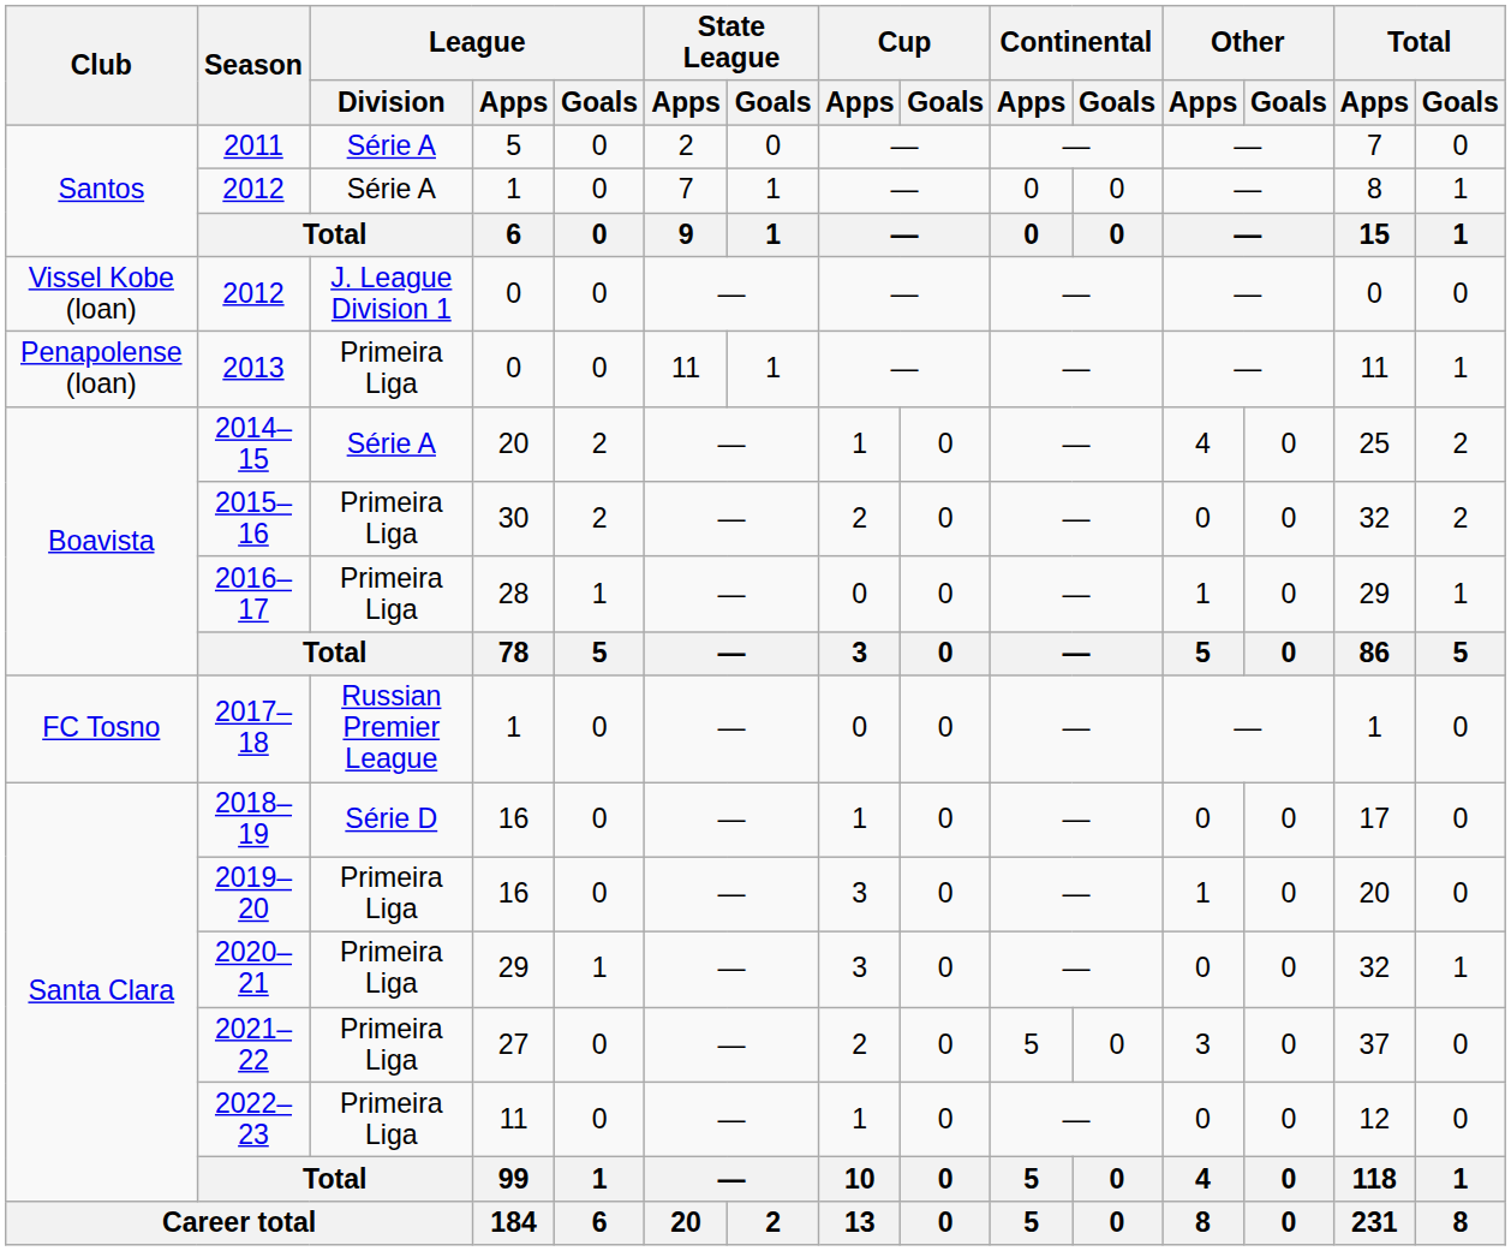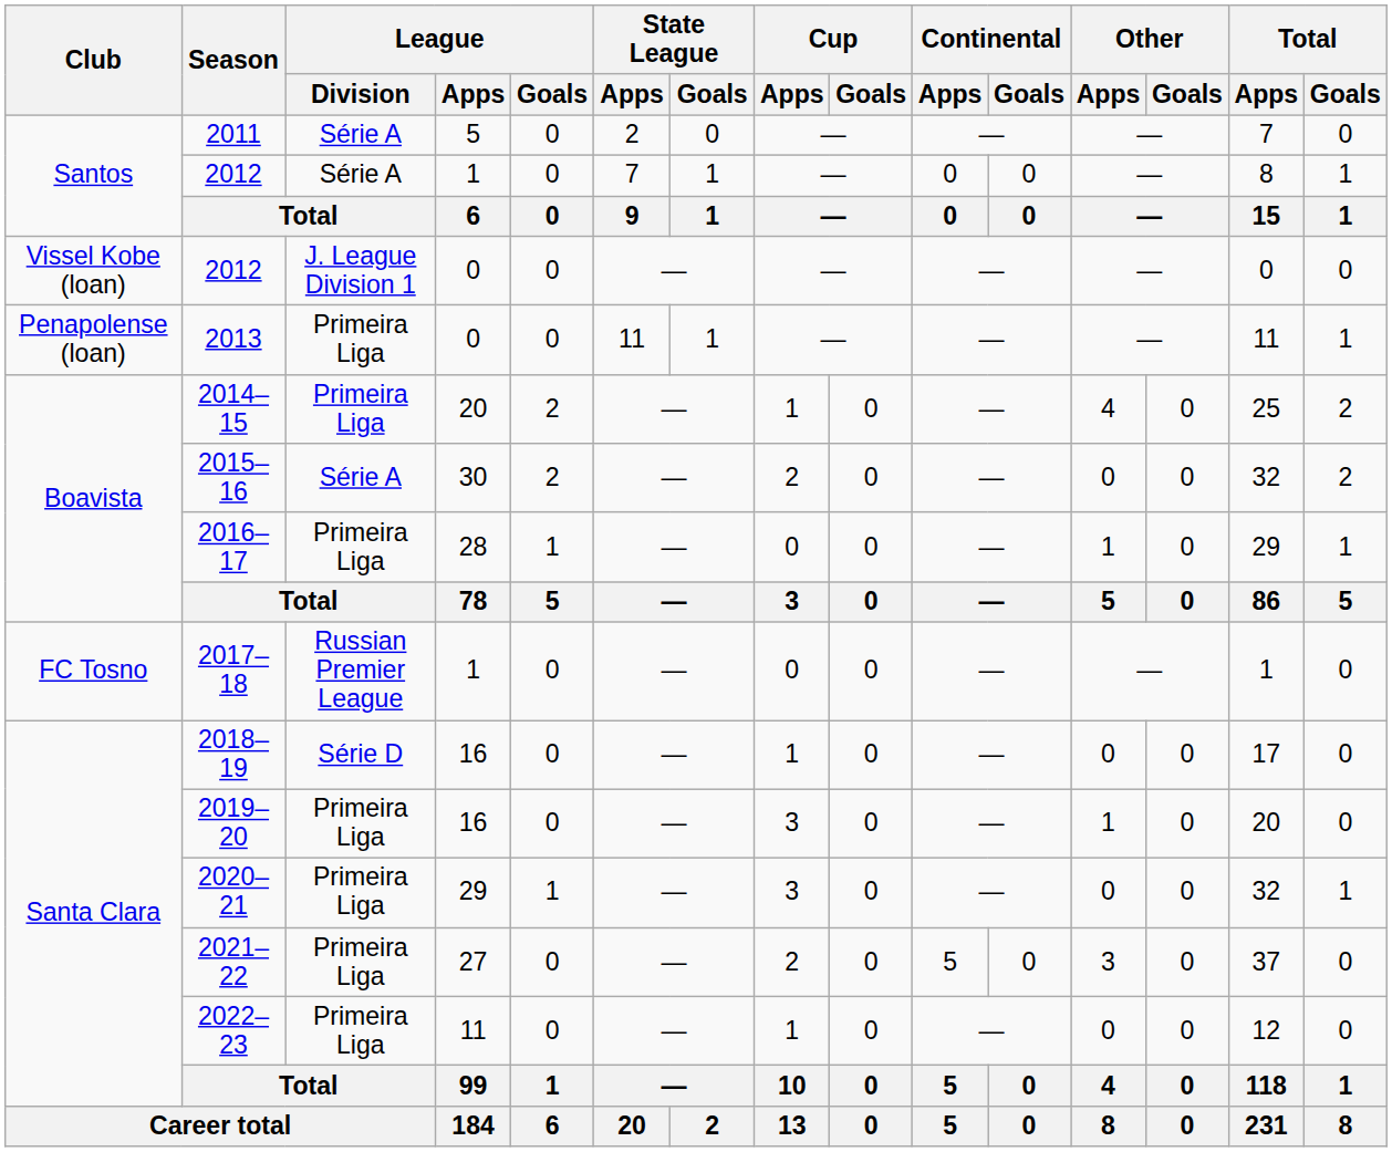2014–15 | League / Division: Série A -> Primeira Liga
2015–16 | League / Division: Primeira Liga -> Série A
